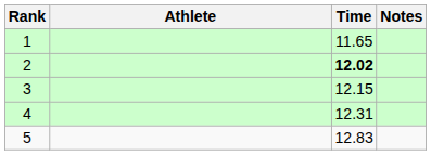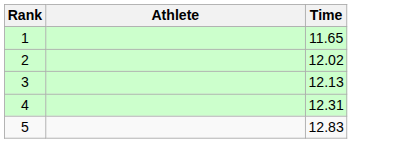- column: Notes
2 | Time: bold -> normal
3 | Time: 12.15 -> 12.13
